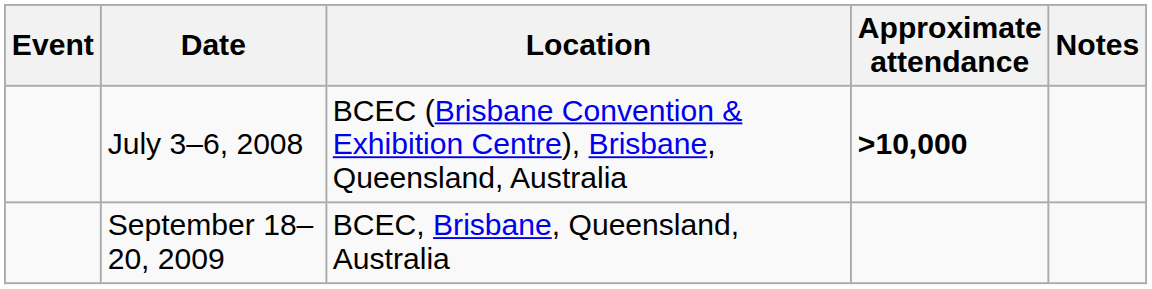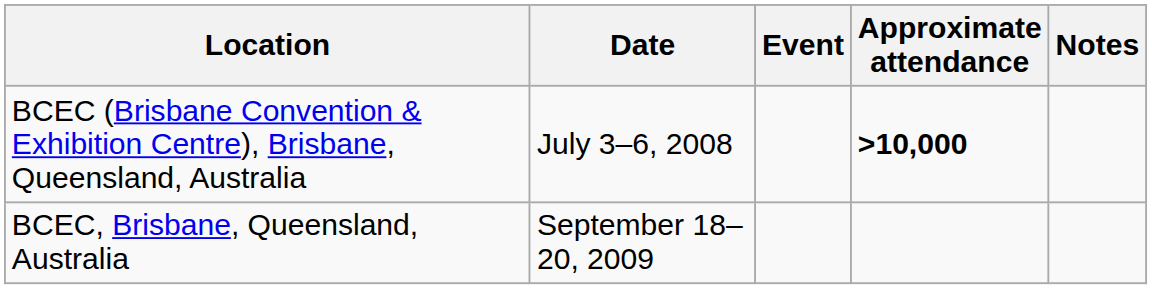columns swapped: Event <-> Location
